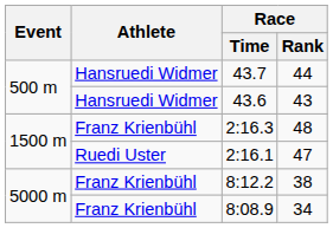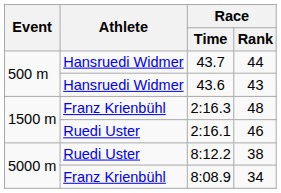2:16.1 | Race / Rank: 47 -> 46
8:12.2 | Athlete: Franz Krienbühl -> Ruedi Uster
